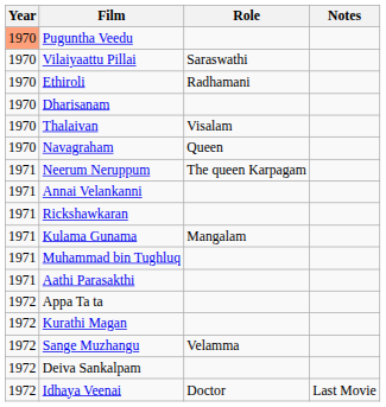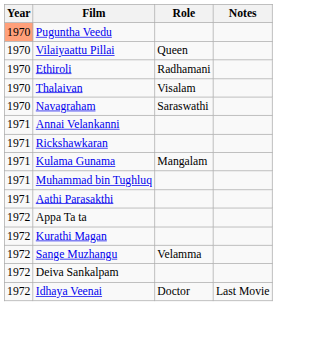Vilaiyaattu Pillai | Role: Saraswathi -> Queen
- row: 1970 | Dharisanam
Navagraham | Role: Queen -> Saraswathi
- row: 1971 | Neerum Neruppum | The queen Karpagam
